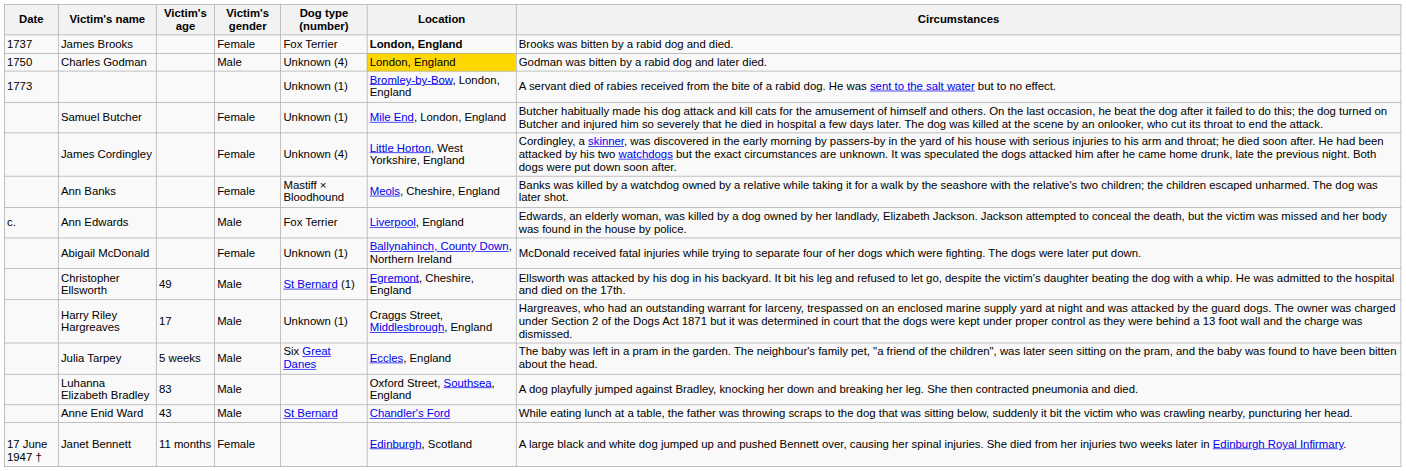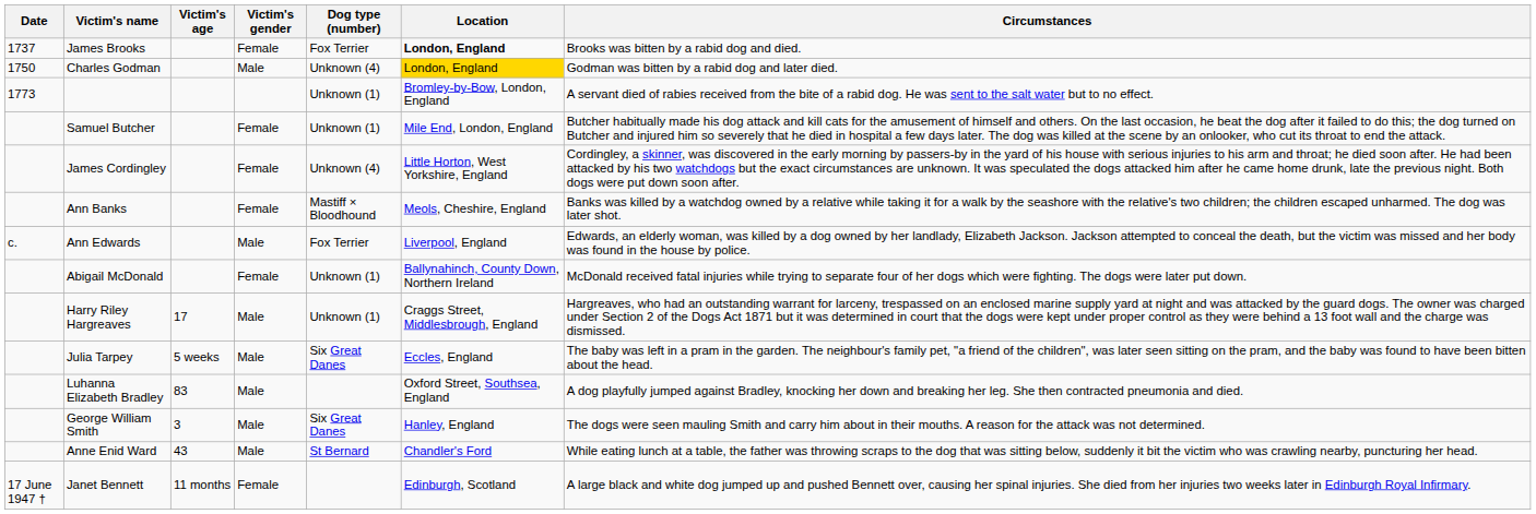- row: Christopher Ellsworth | 49 | Male | St Bernard (1) | Egremont, Cheshire, England | Ellsworth was attacked by his dog in his backyard. It bit his leg and refused to let go, despite the victim's daughter beating the dog with a whip. He was admitted to the hospital and died on the 17th.
+ row: George William Smith | 3 | Male | Six Great Danes | Hanley, England | The dogs were seen mauling Smith and carry him about in their mouths. A reason for the attack was not determined.
